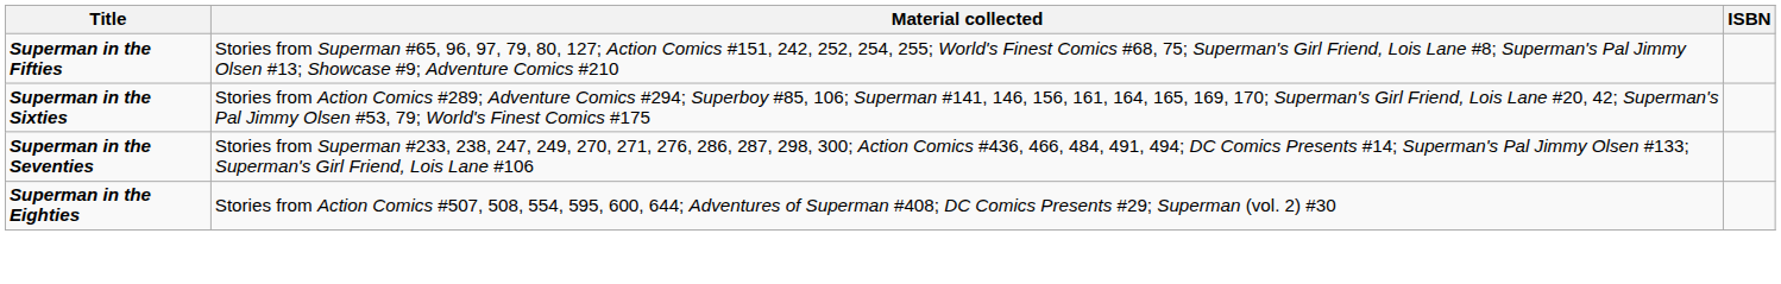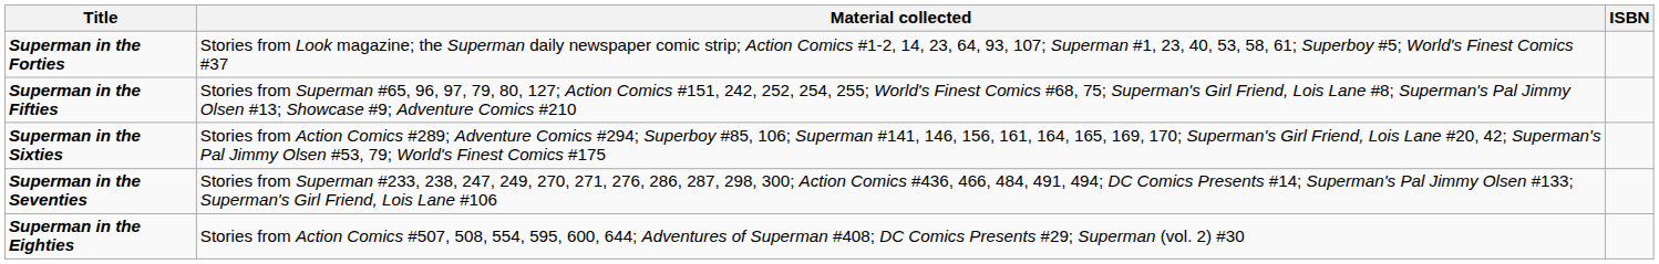+ row: Superman in the Forties | Stories from Look magazine; the Superman daily newspaper comic strip; Action Comics #1-2, 14, 23, 64, 93, 107; Superman #1, 23, 40, 53, 58, 61; Superboy #5; World's Finest Comics #37
